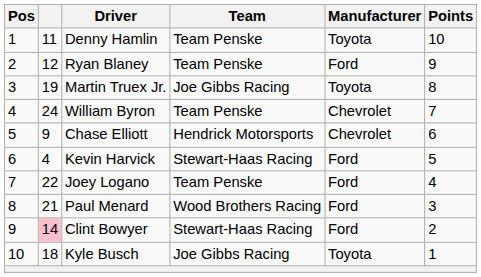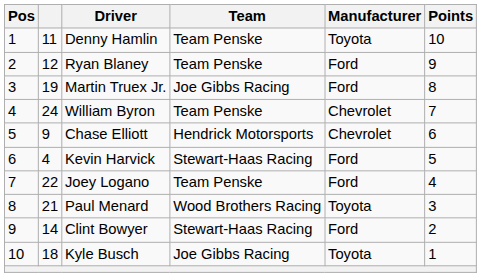Martin Truex Jr. | Manufacturer: Toyota -> Ford
Paul Menard | Manufacturer: Ford -> Toyota
Clint Bowyer | column 2: pink background -> no background
